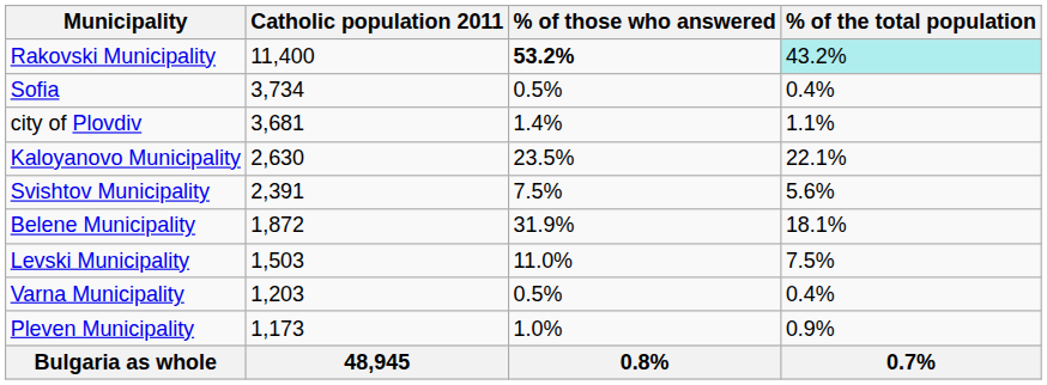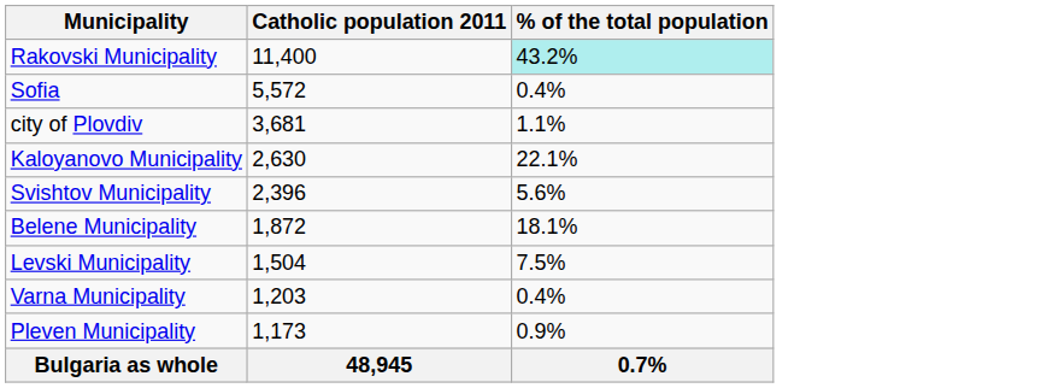- column: % of those who answered | 53.2% | 0.5% | 1.4% | 23.5% | 7.5% | 31.9% | 11.0% | 0.5% | 1.0% | 0.8%
Sofia | Catholic population 2011: 3,734 -> 5,572
Svishtov Municipality | Catholic population 2011: 2,391 -> 2,396
Levski Municipality | Catholic population 2011: 1,503 -> 1,504
